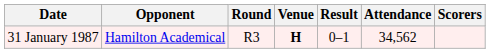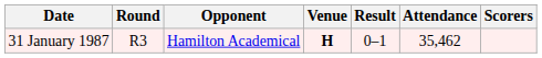columns swapped: Round <-> Opponent
31 January 1987 | Attendance: 34,562 -> 35,462
